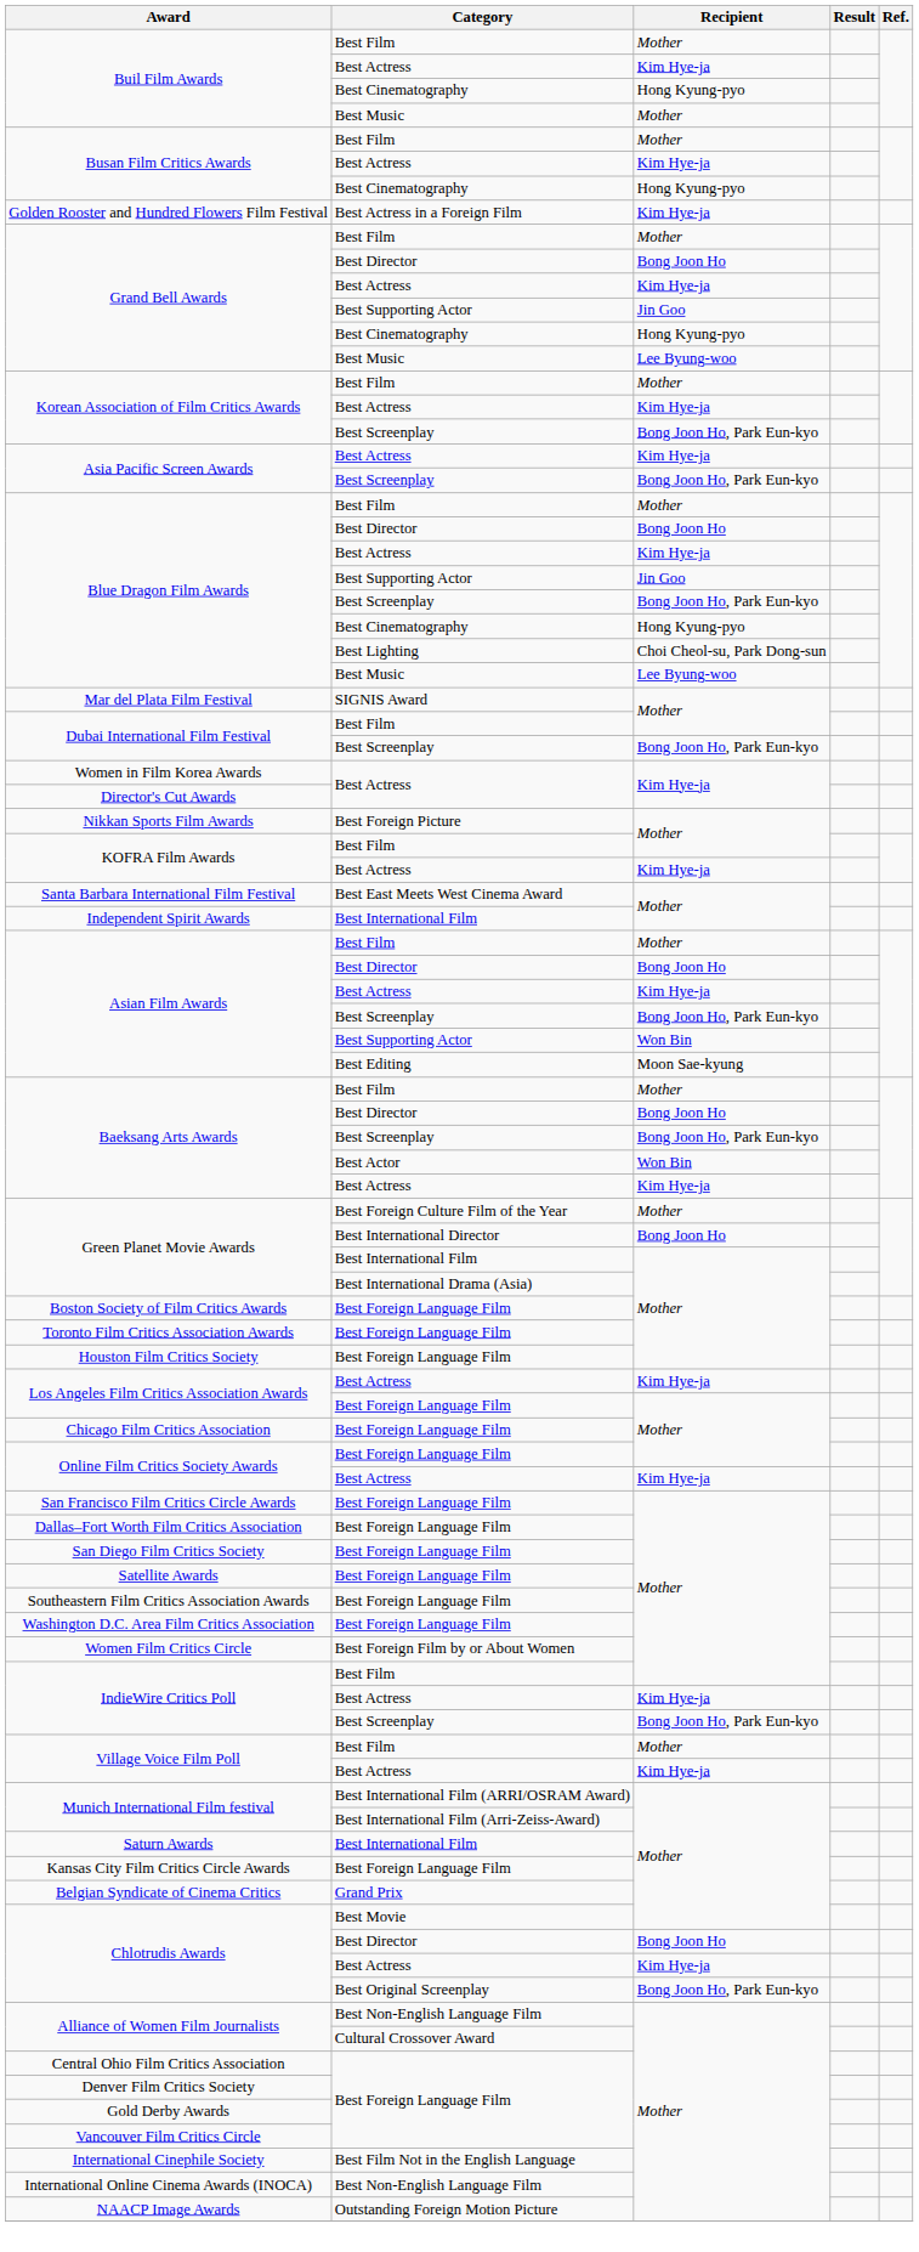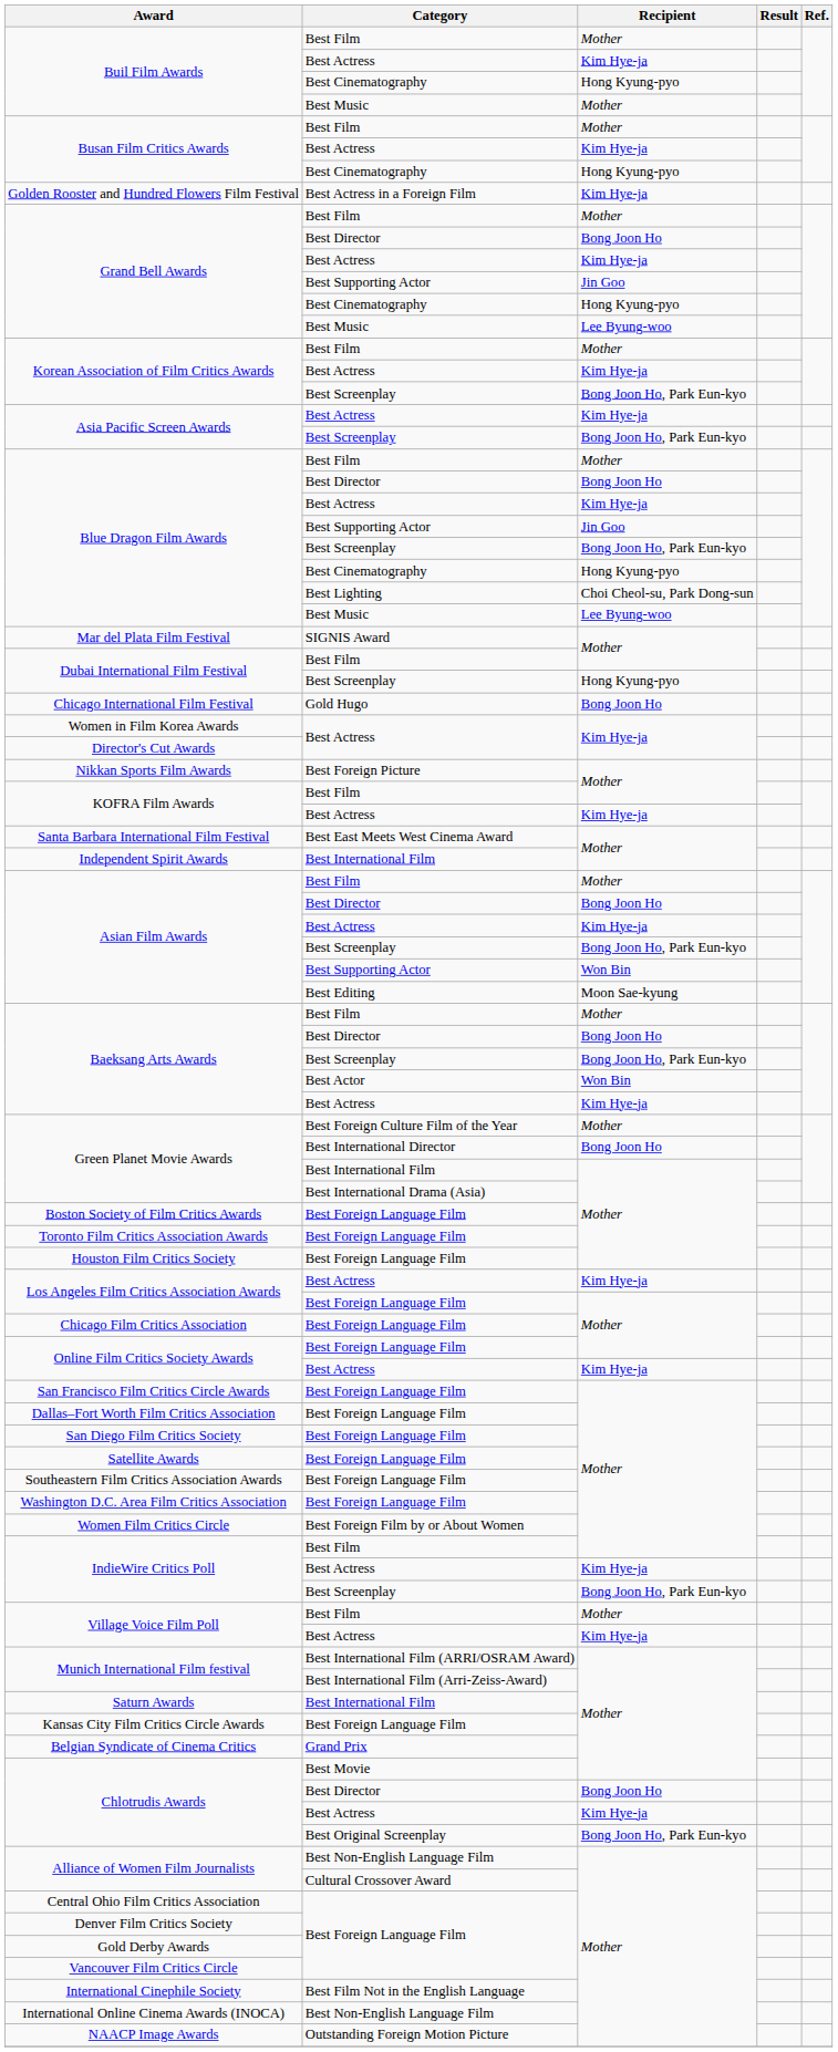Dubai International Film Festival / Best Screenplay | Recipient: Bong Joon Ho, Park Eun-kyo -> Hong Kyung-pyo
+ row: Chicago International Film Festival | Gold Hugo | Bong Joon Ho
